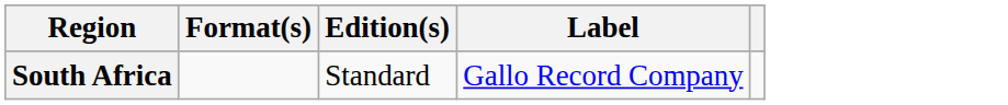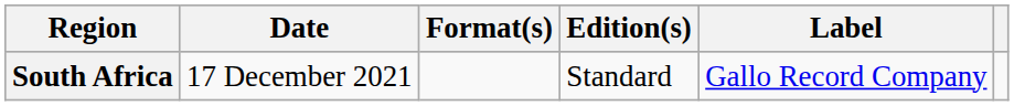+ column: Date | 17 December 2021
